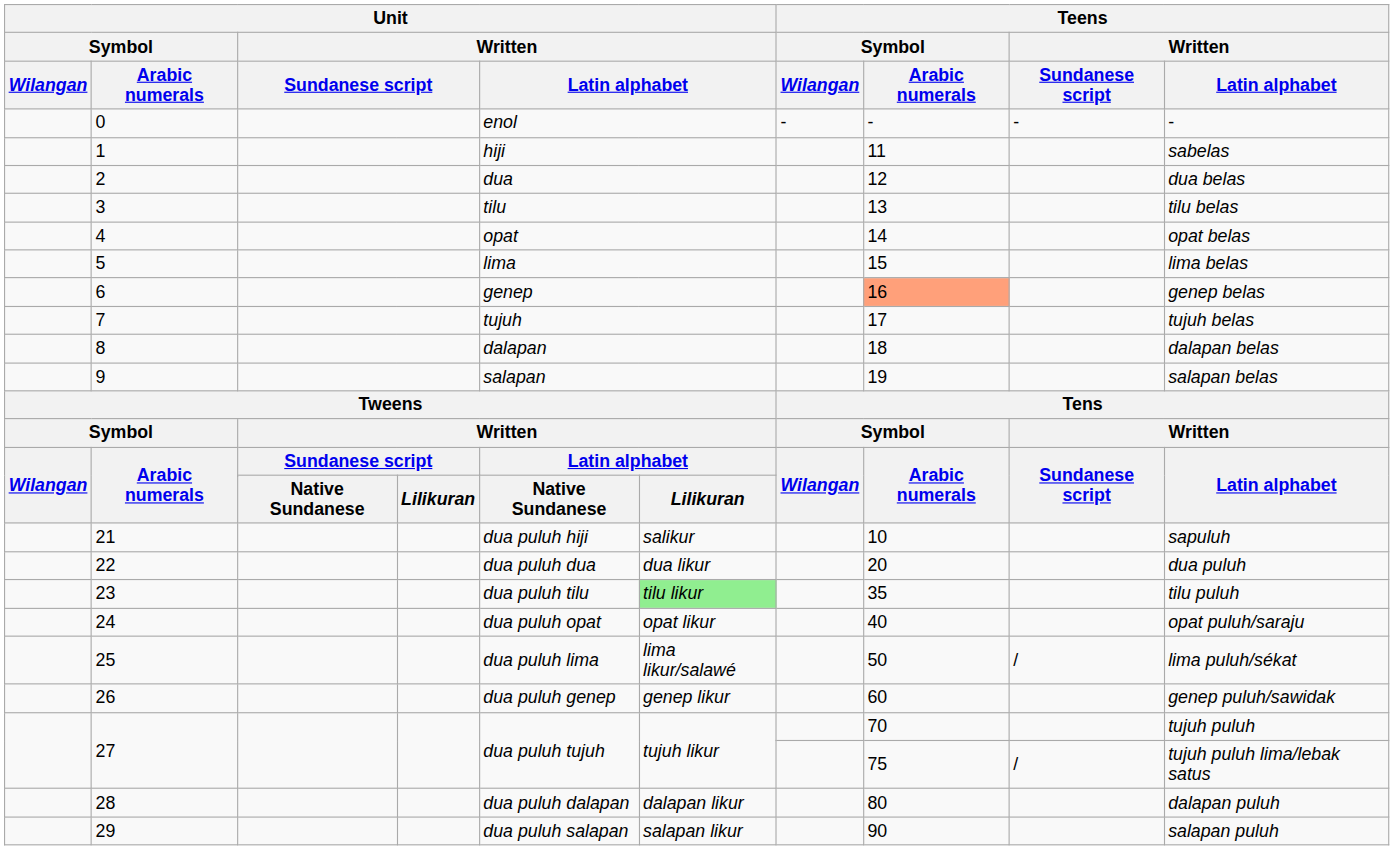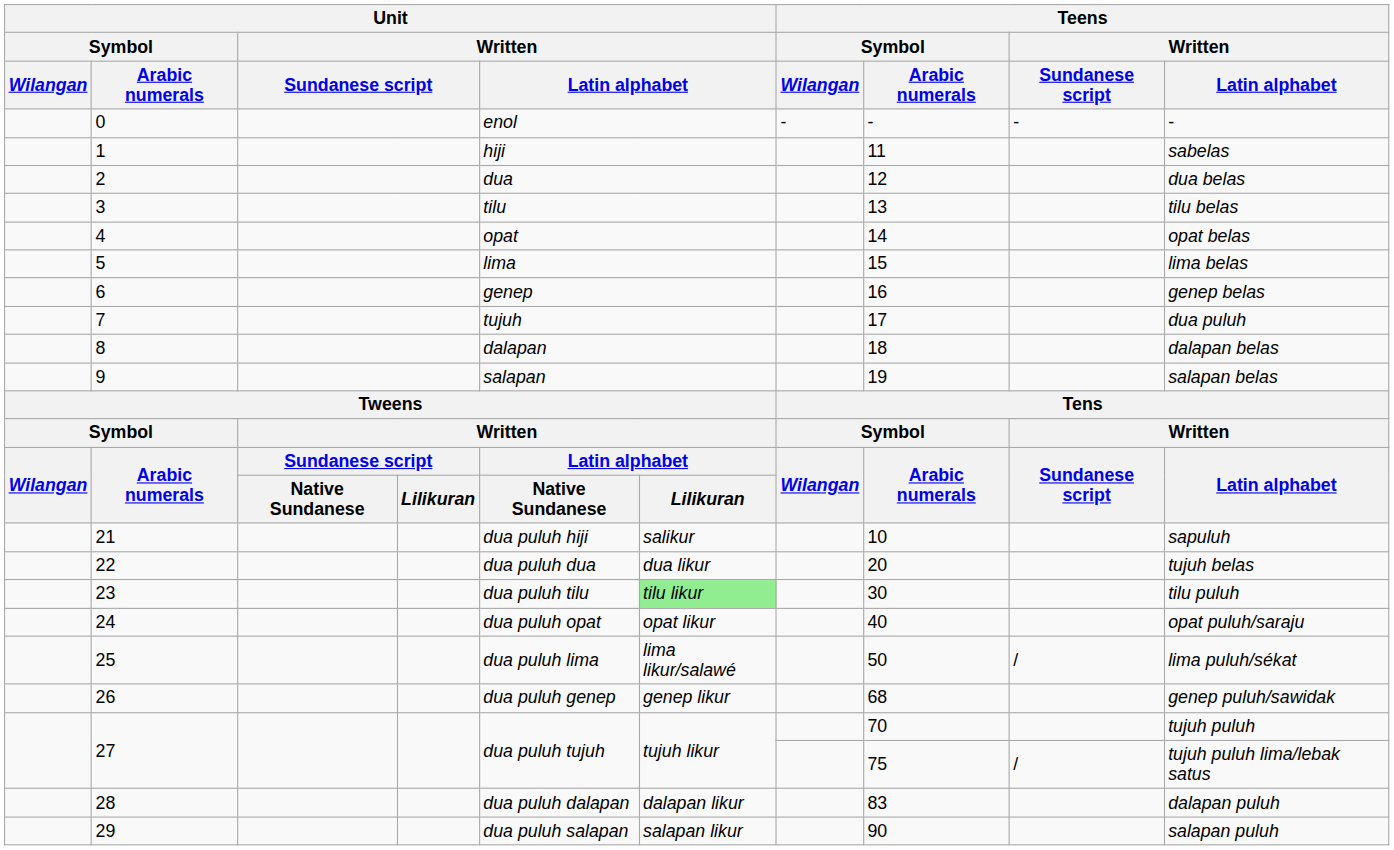6 | Teens / Symbol / Arabic numerals: lightsalmon background -> no background
7 | Teens / Written / Latin alphabet: tujuh belas -> dua puluh
22 | Teens / Written / Latin alphabet: dua puluh -> tujuh belas
23 | Teens / Symbol / Arabic numerals: 35 -> 30
26 | Teens / Symbol / Arabic numerals: 60 -> 68
28 | Teens / Symbol / Arabic numerals: 80 -> 83
